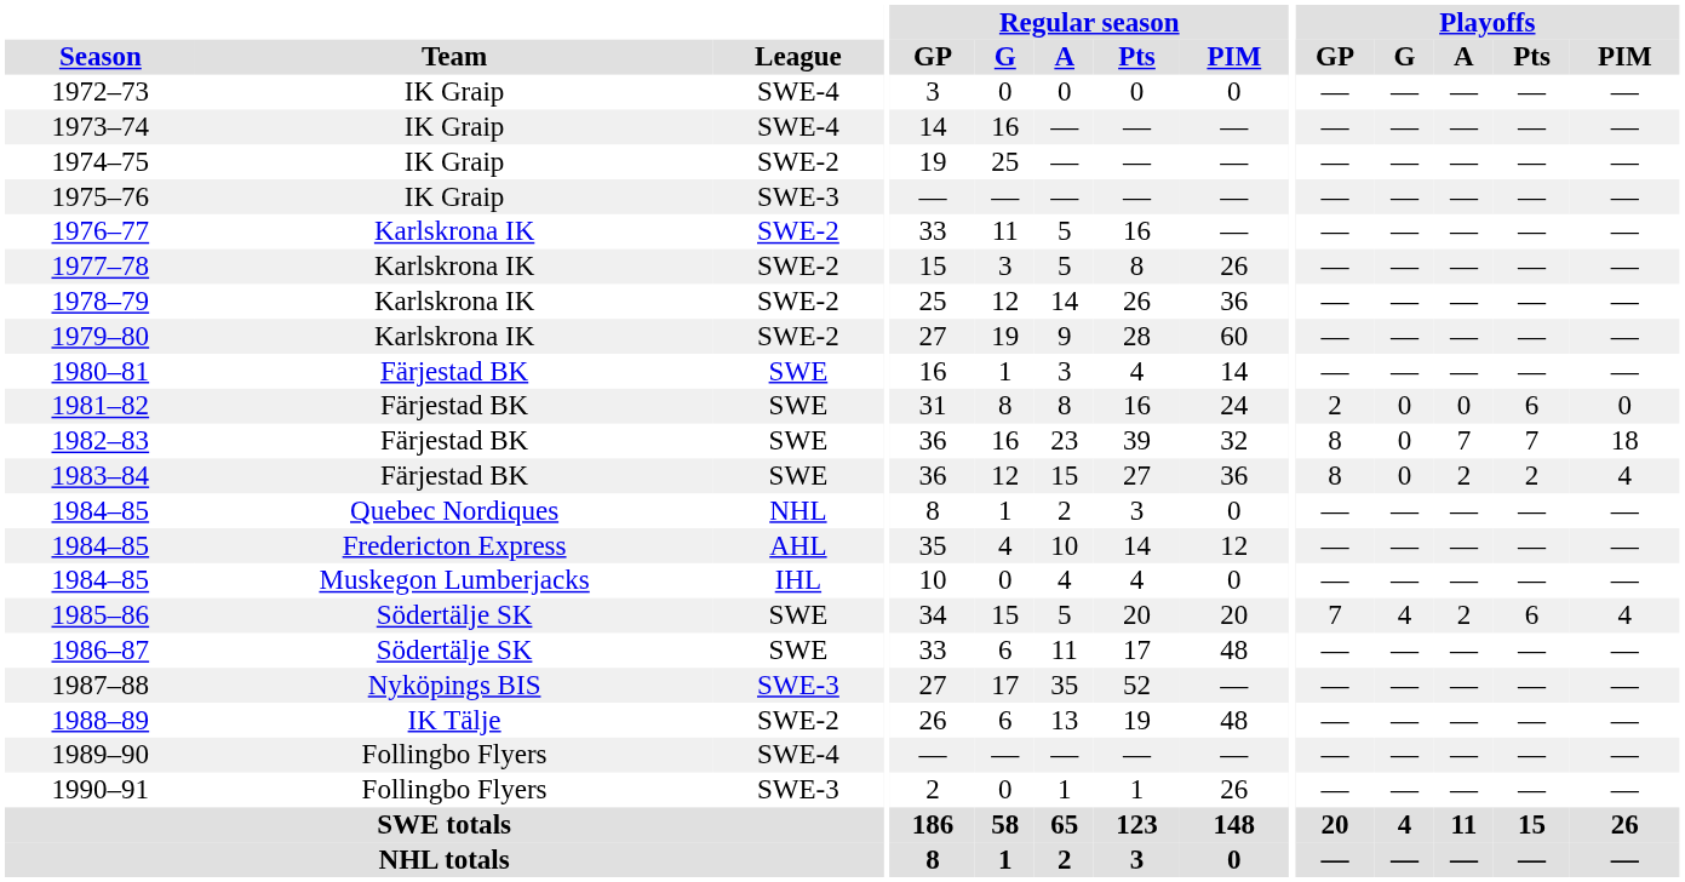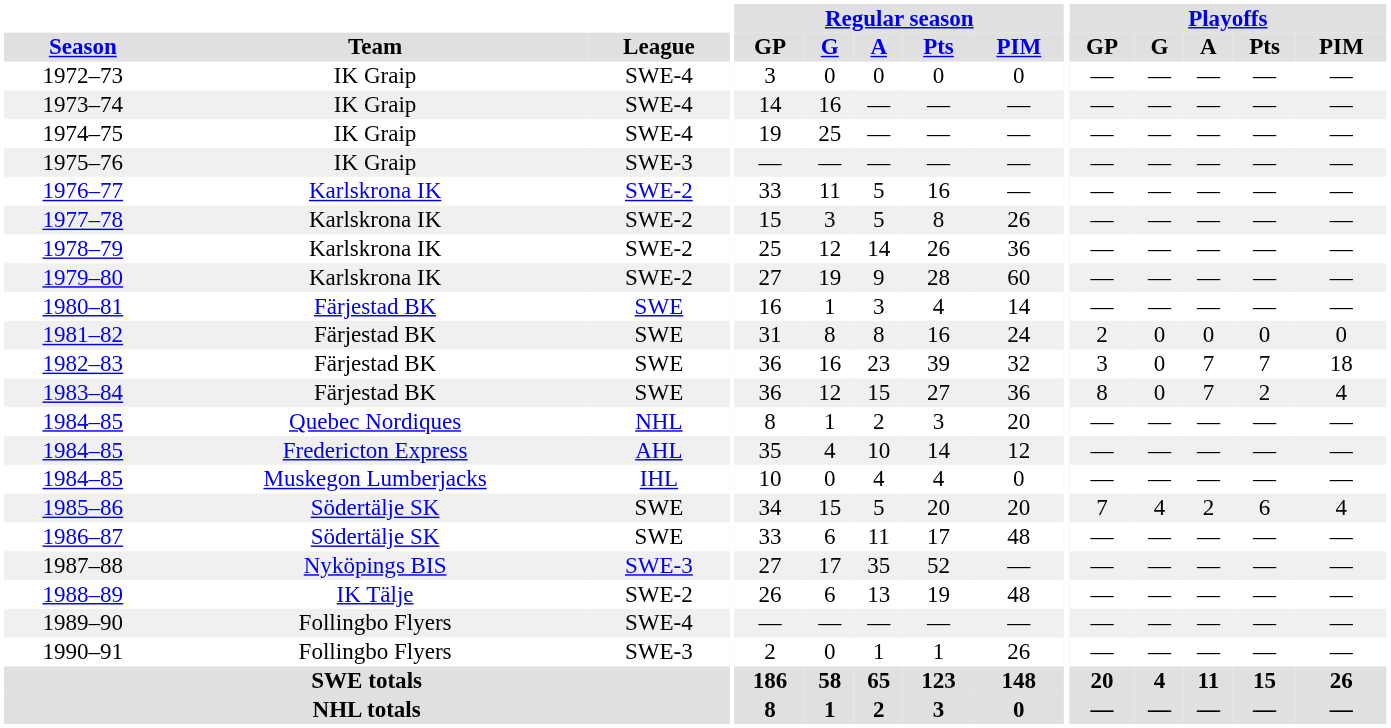1974–75 | League: SWE-2 -> SWE-4
1981–82 | Playoffs / Pts: 6 -> 0
1982–83 | Playoffs / GP: 8 -> 3
1983–84 | Playoffs / A: 2 -> 7
1984–85 / Quebec Nordiques | Regular season / PIM: 0 -> 20
